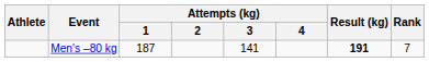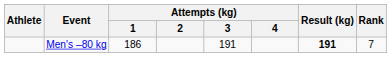Men's –80 kg | Attempts (kg) / 1: 187 -> 186
Men's –80 kg | Attempts (kg) / 3: 141 -> 191
